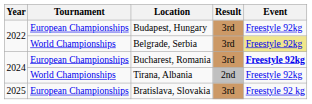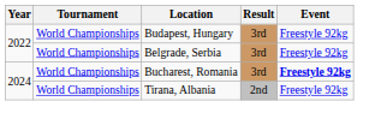Budapest, Hungary | Tournament: European Championships -> World Championships
Belgrade, Serbia | Event: khaki background -> no background
Bucharest, Romania | Tournament: European Championships -> World Championships
- row: 2025 | European Championships | Bratislava, Slovakia | 3rd | Freestyle 92 kg
